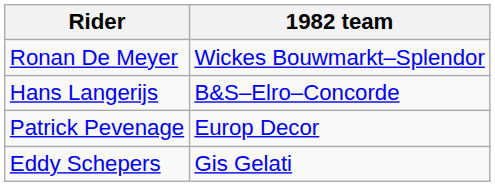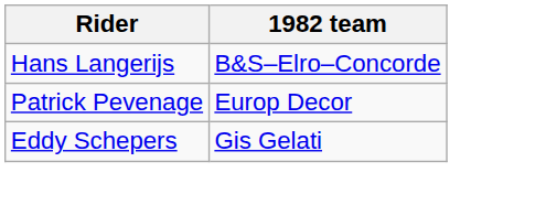- row: Ronan De Meyer | Wickes Bouwmarkt–Splendor
